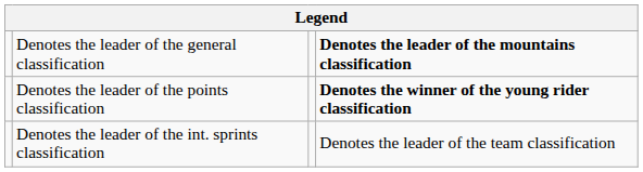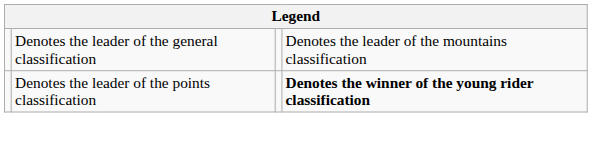Denotes the leader of the general classification | column 4: bold -> normal
- row: Denotes the leader of the int. sprints classification | Denotes the leader of the team classification
